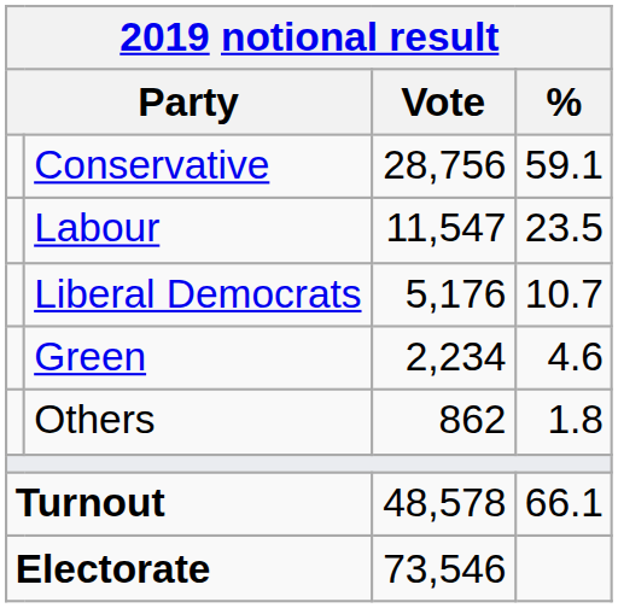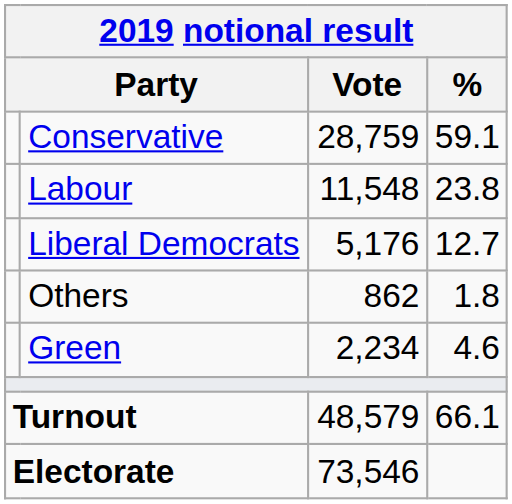Conservative | Vote: 28,756 -> 28,759
Labour | Vote: 11,547 -> 11,548
Labour | %: 23.5 -> 23.8
Liberal Democrats | %: 10.7 -> 12.7
rows swapped: Green <-> Others
Turnout | Vote: 48,578 -> 48,579
